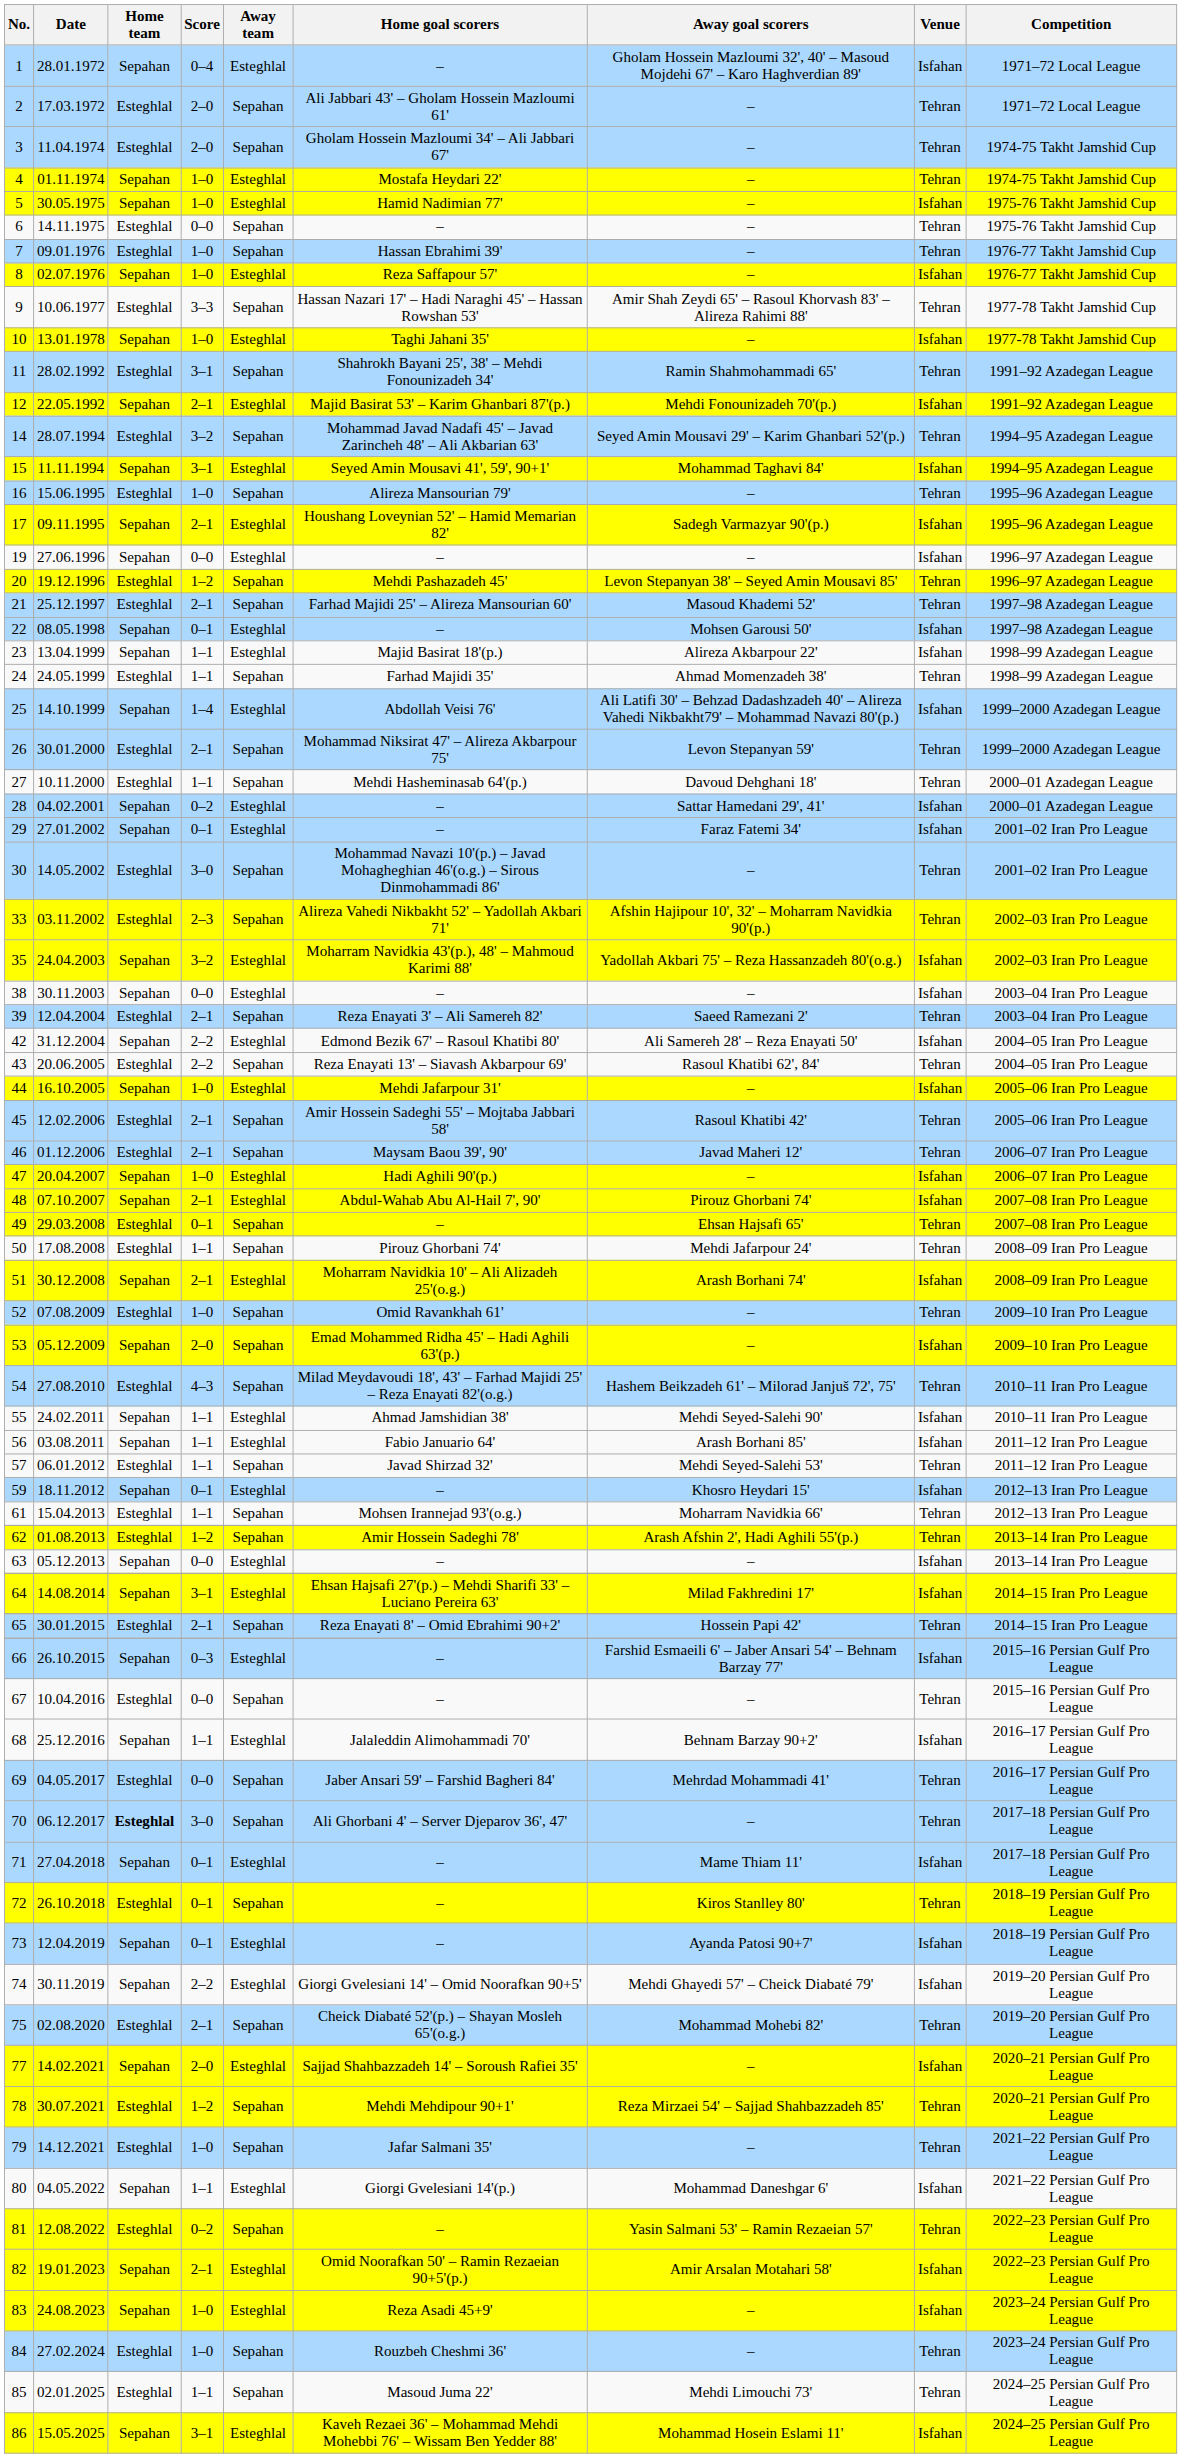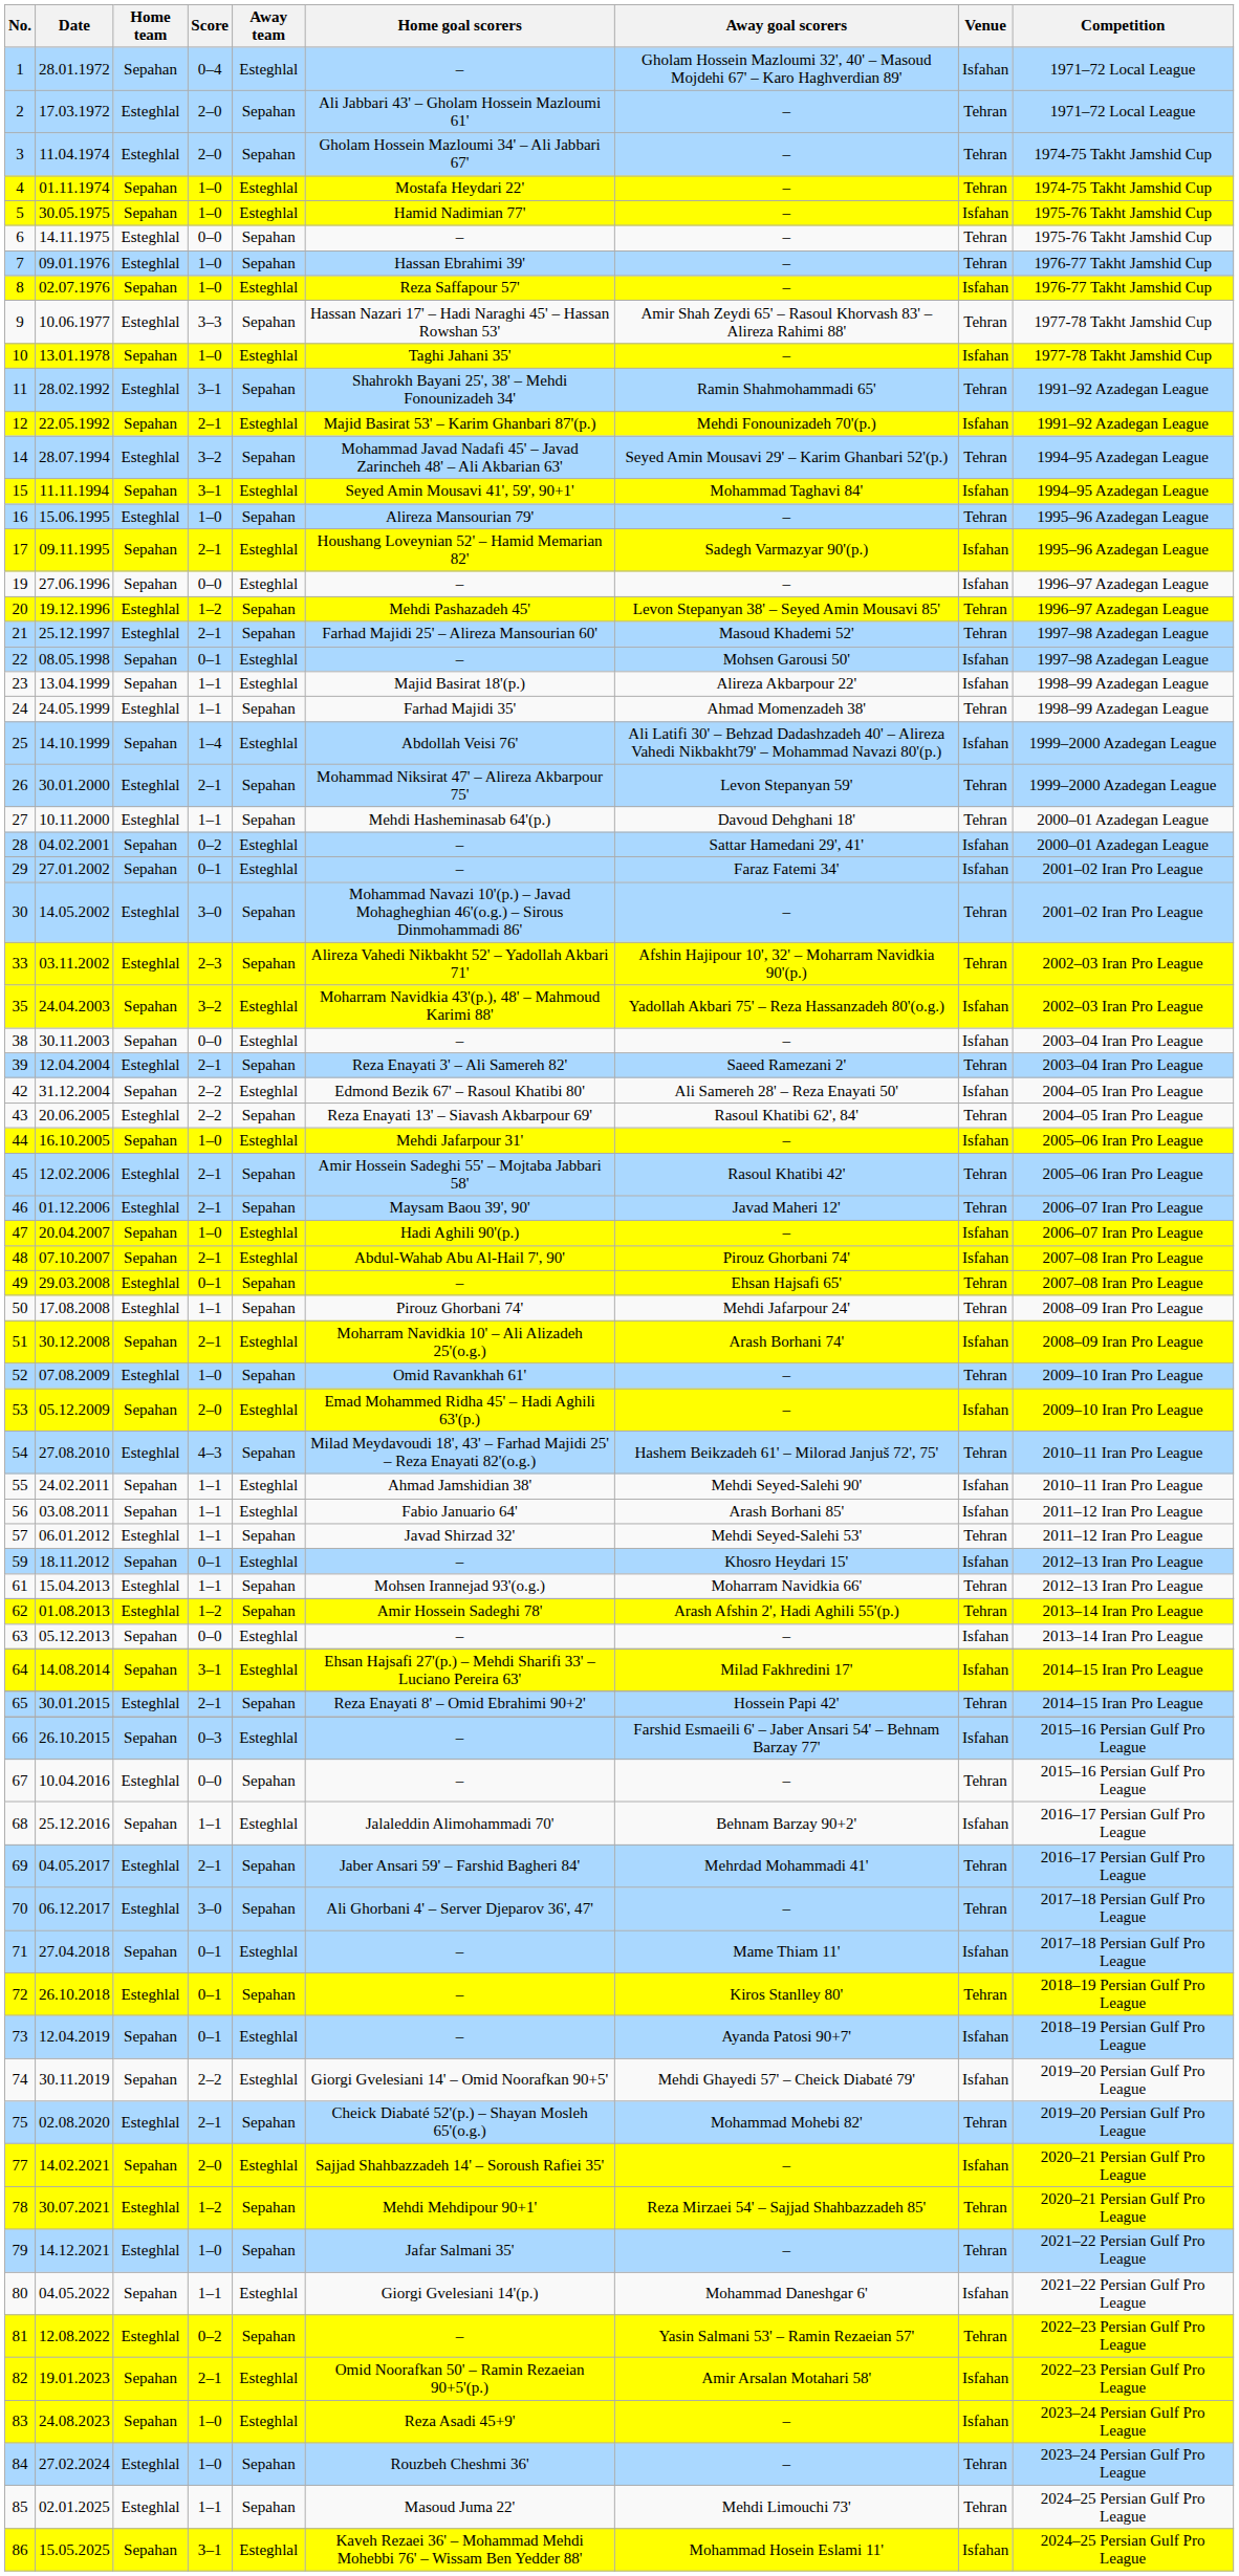53 | Away team: Sepahan -> Esteghlal
69 | Score: 0–0 -> 2–1
70 | Home team: bold -> normal
